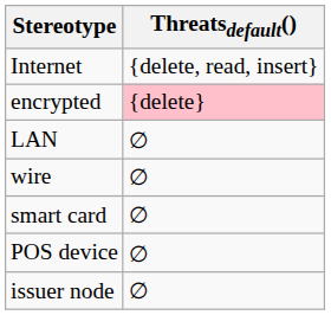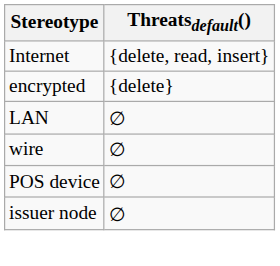encrypted | Threatsdefault(): pink background -> no background
- row: smart card | ∅
